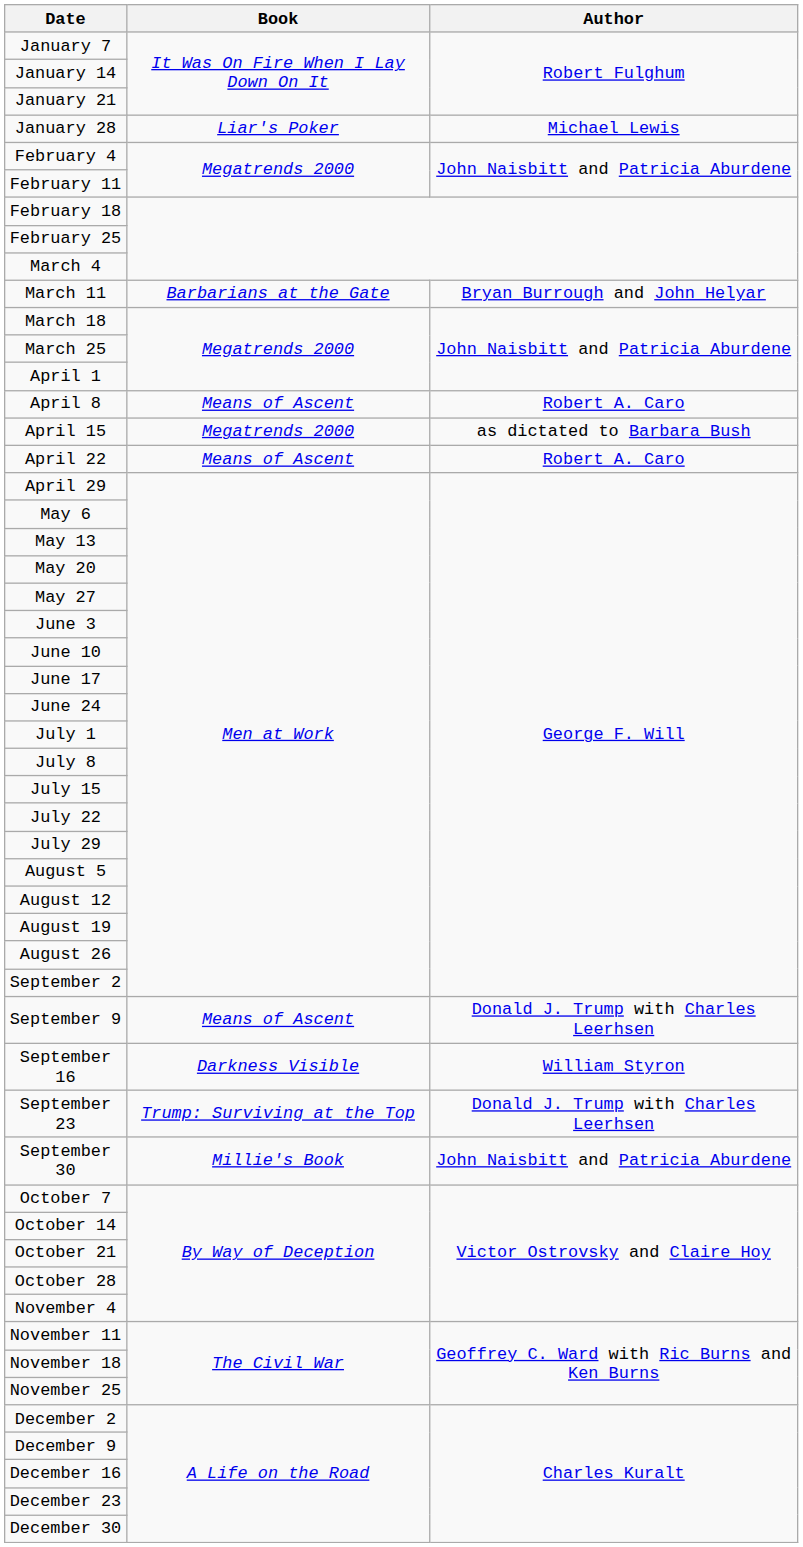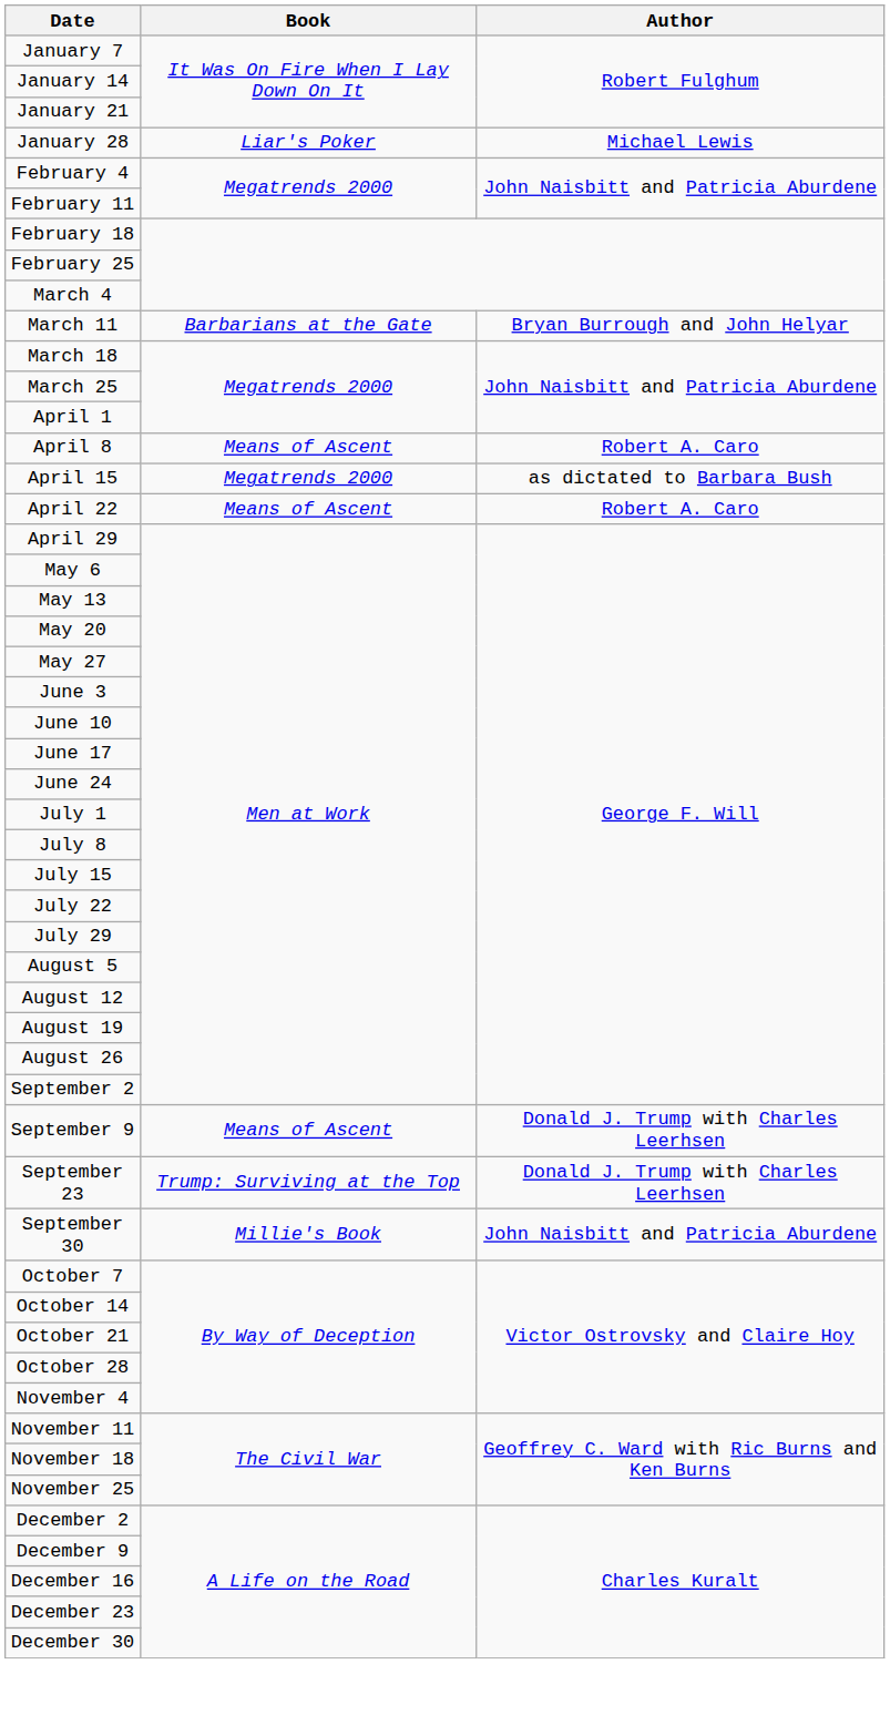- row: September 16 | Darkness Visible | William Styron
